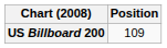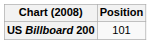US Billboard 200 | Position: 109 -> 101
